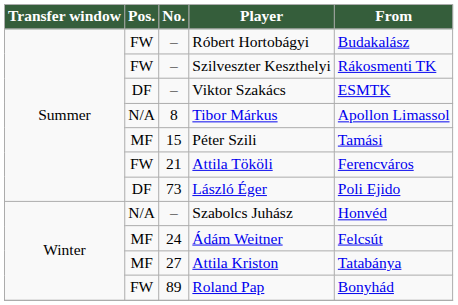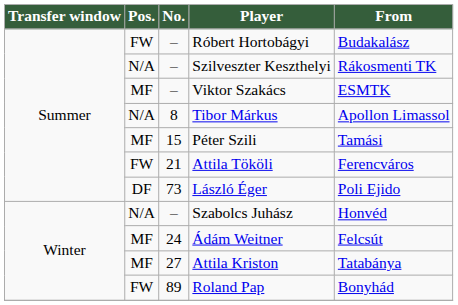Szilveszter Keszthelyi | Pos.: FW -> N/A
Viktor Szakács | Pos.: DF -> MF
